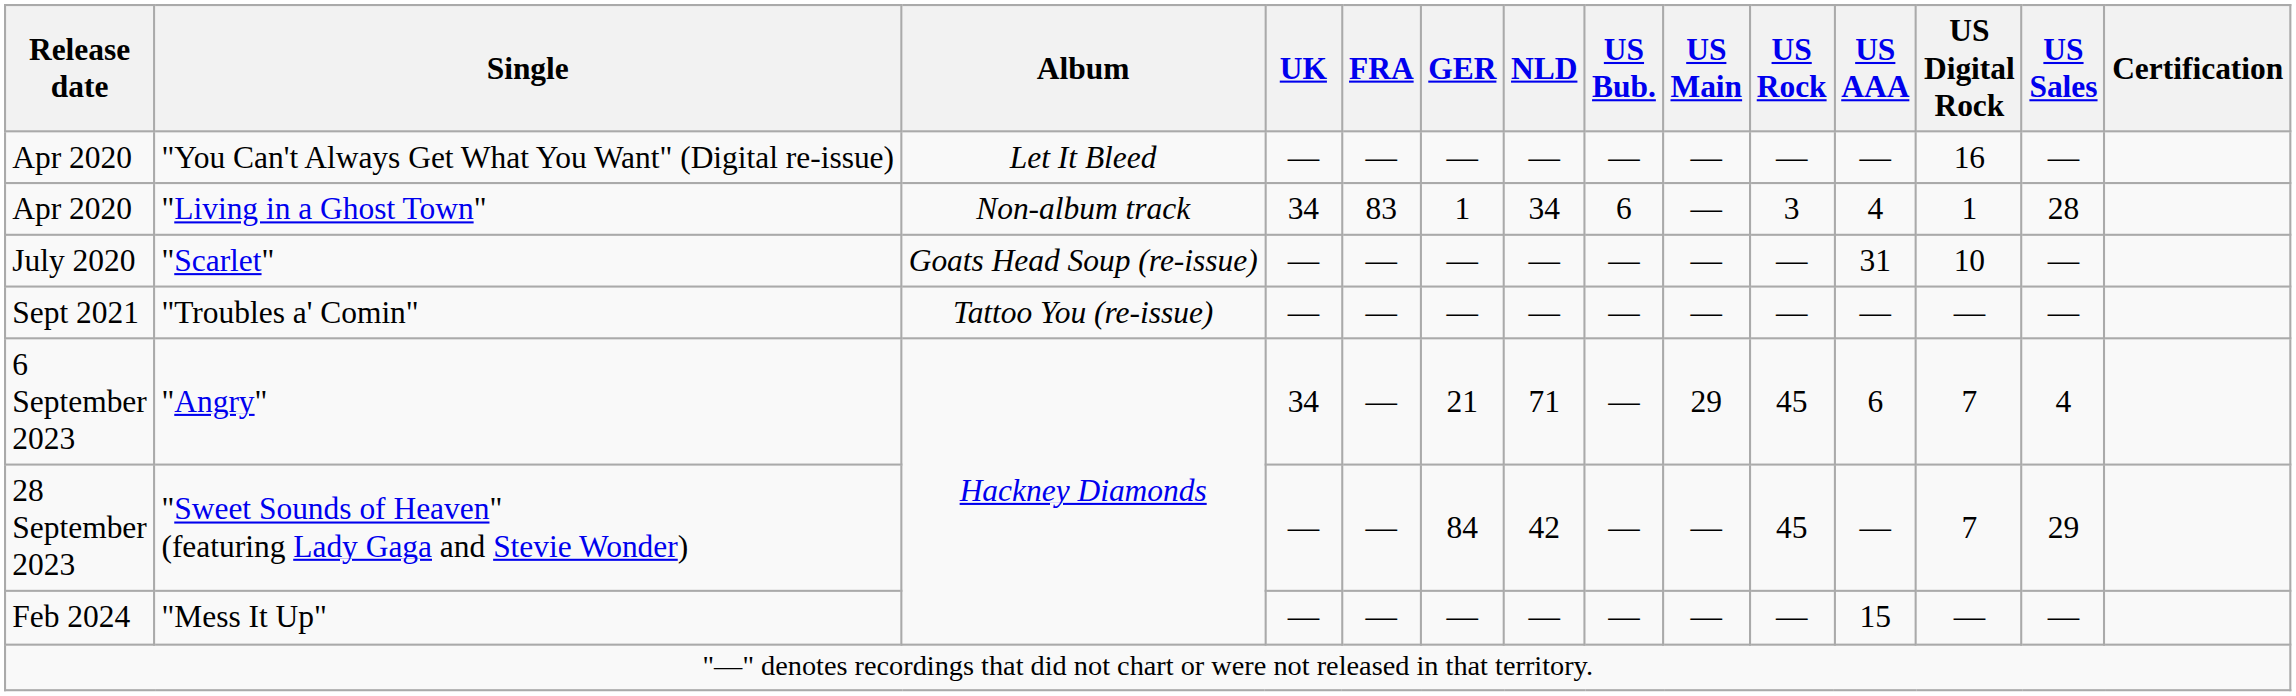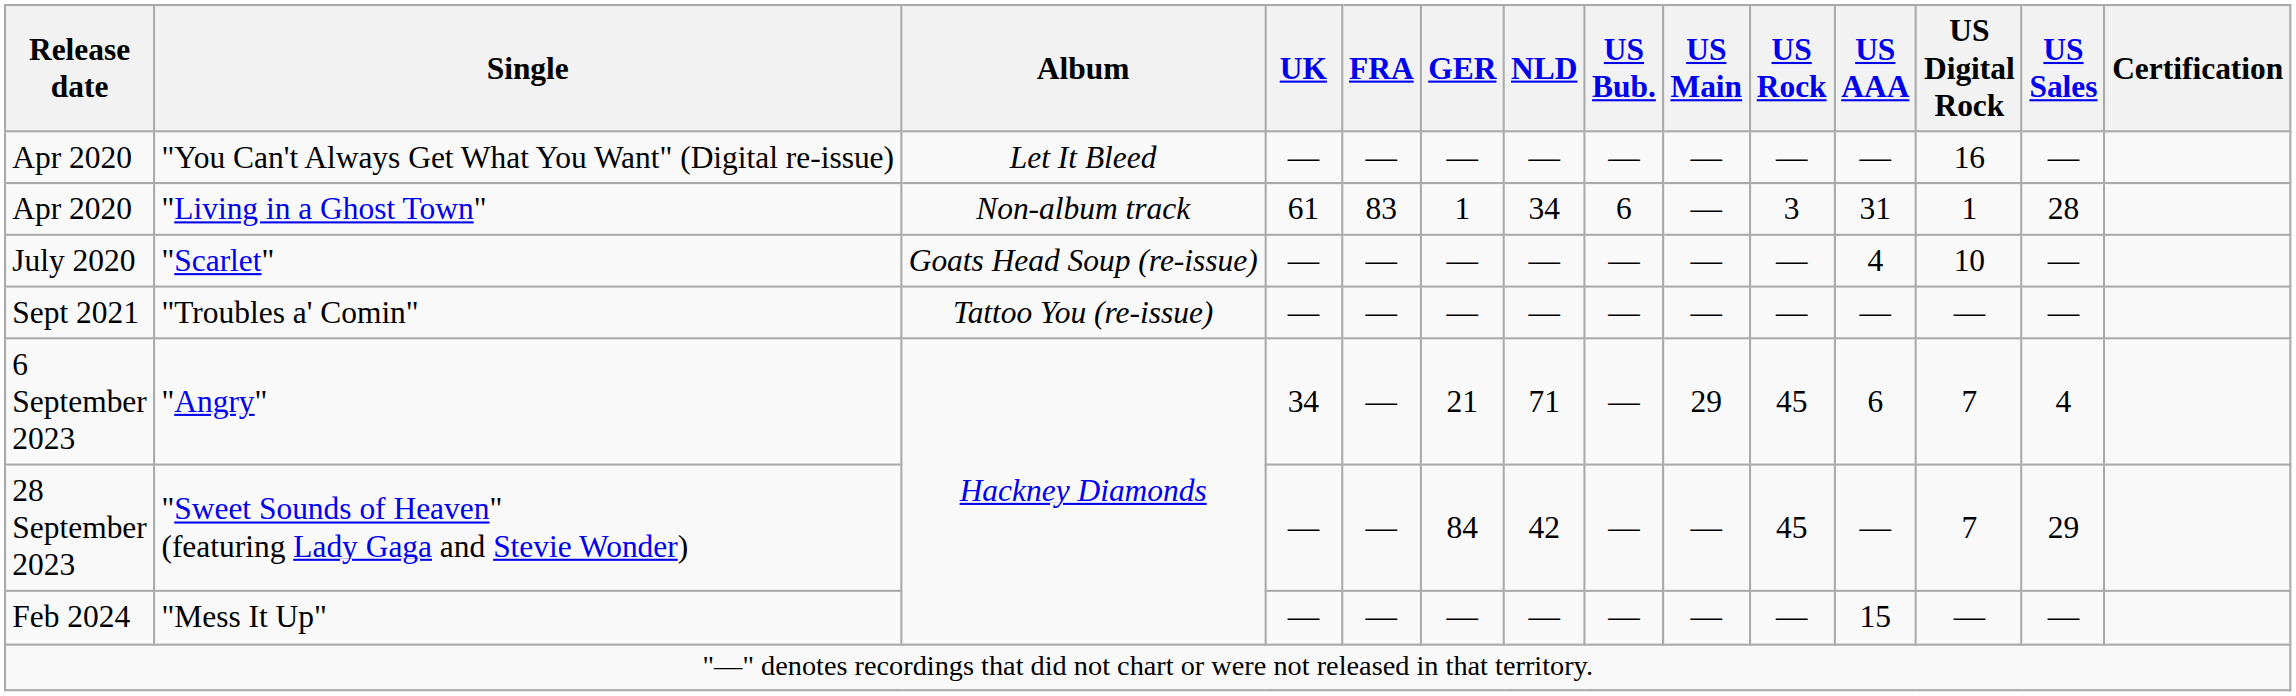"Living in a Ghost Town" | UK: 34 -> 61
"Living in a Ghost Town" | US AAA: 4 -> 31
"Scarlet" | US AAA: 31 -> 4
